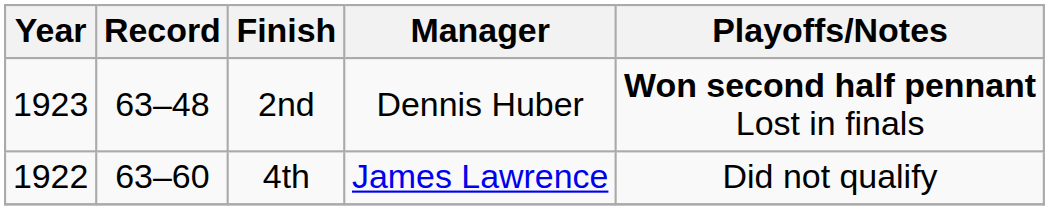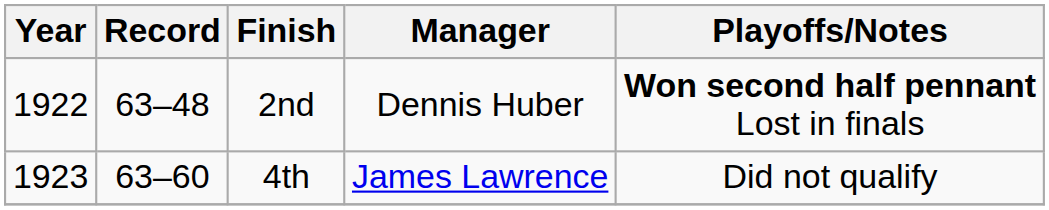2nd | Year: 1923 -> 1922
4th | Year: 1922 -> 1923
